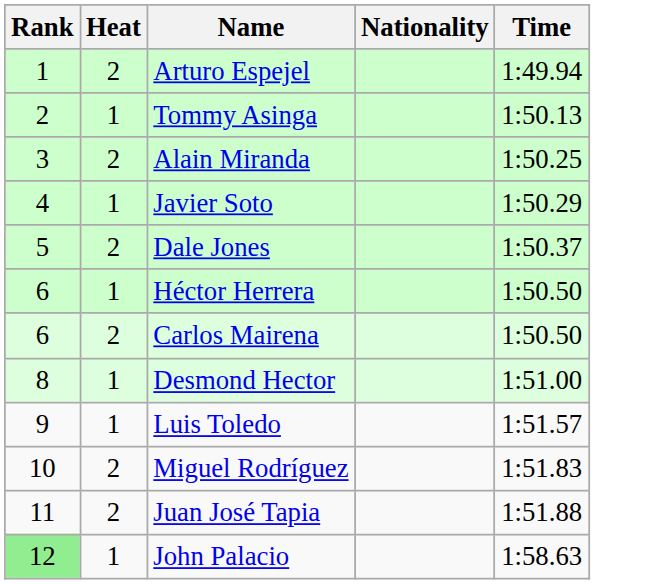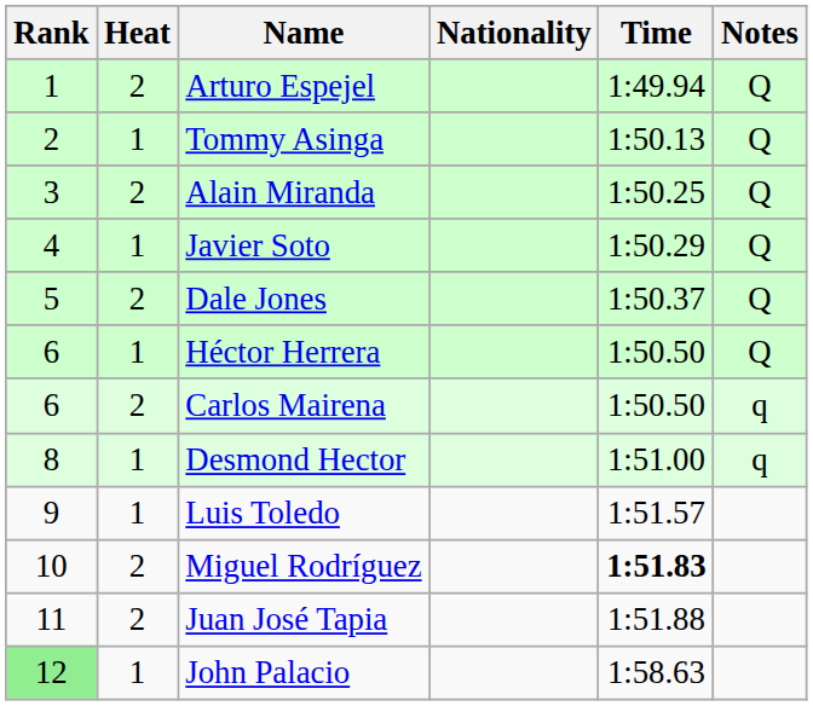+ column: Notes | Q | Q | Q | Q | Q | Q | q | q
Miguel Rodríguez | Time: normal -> bold
